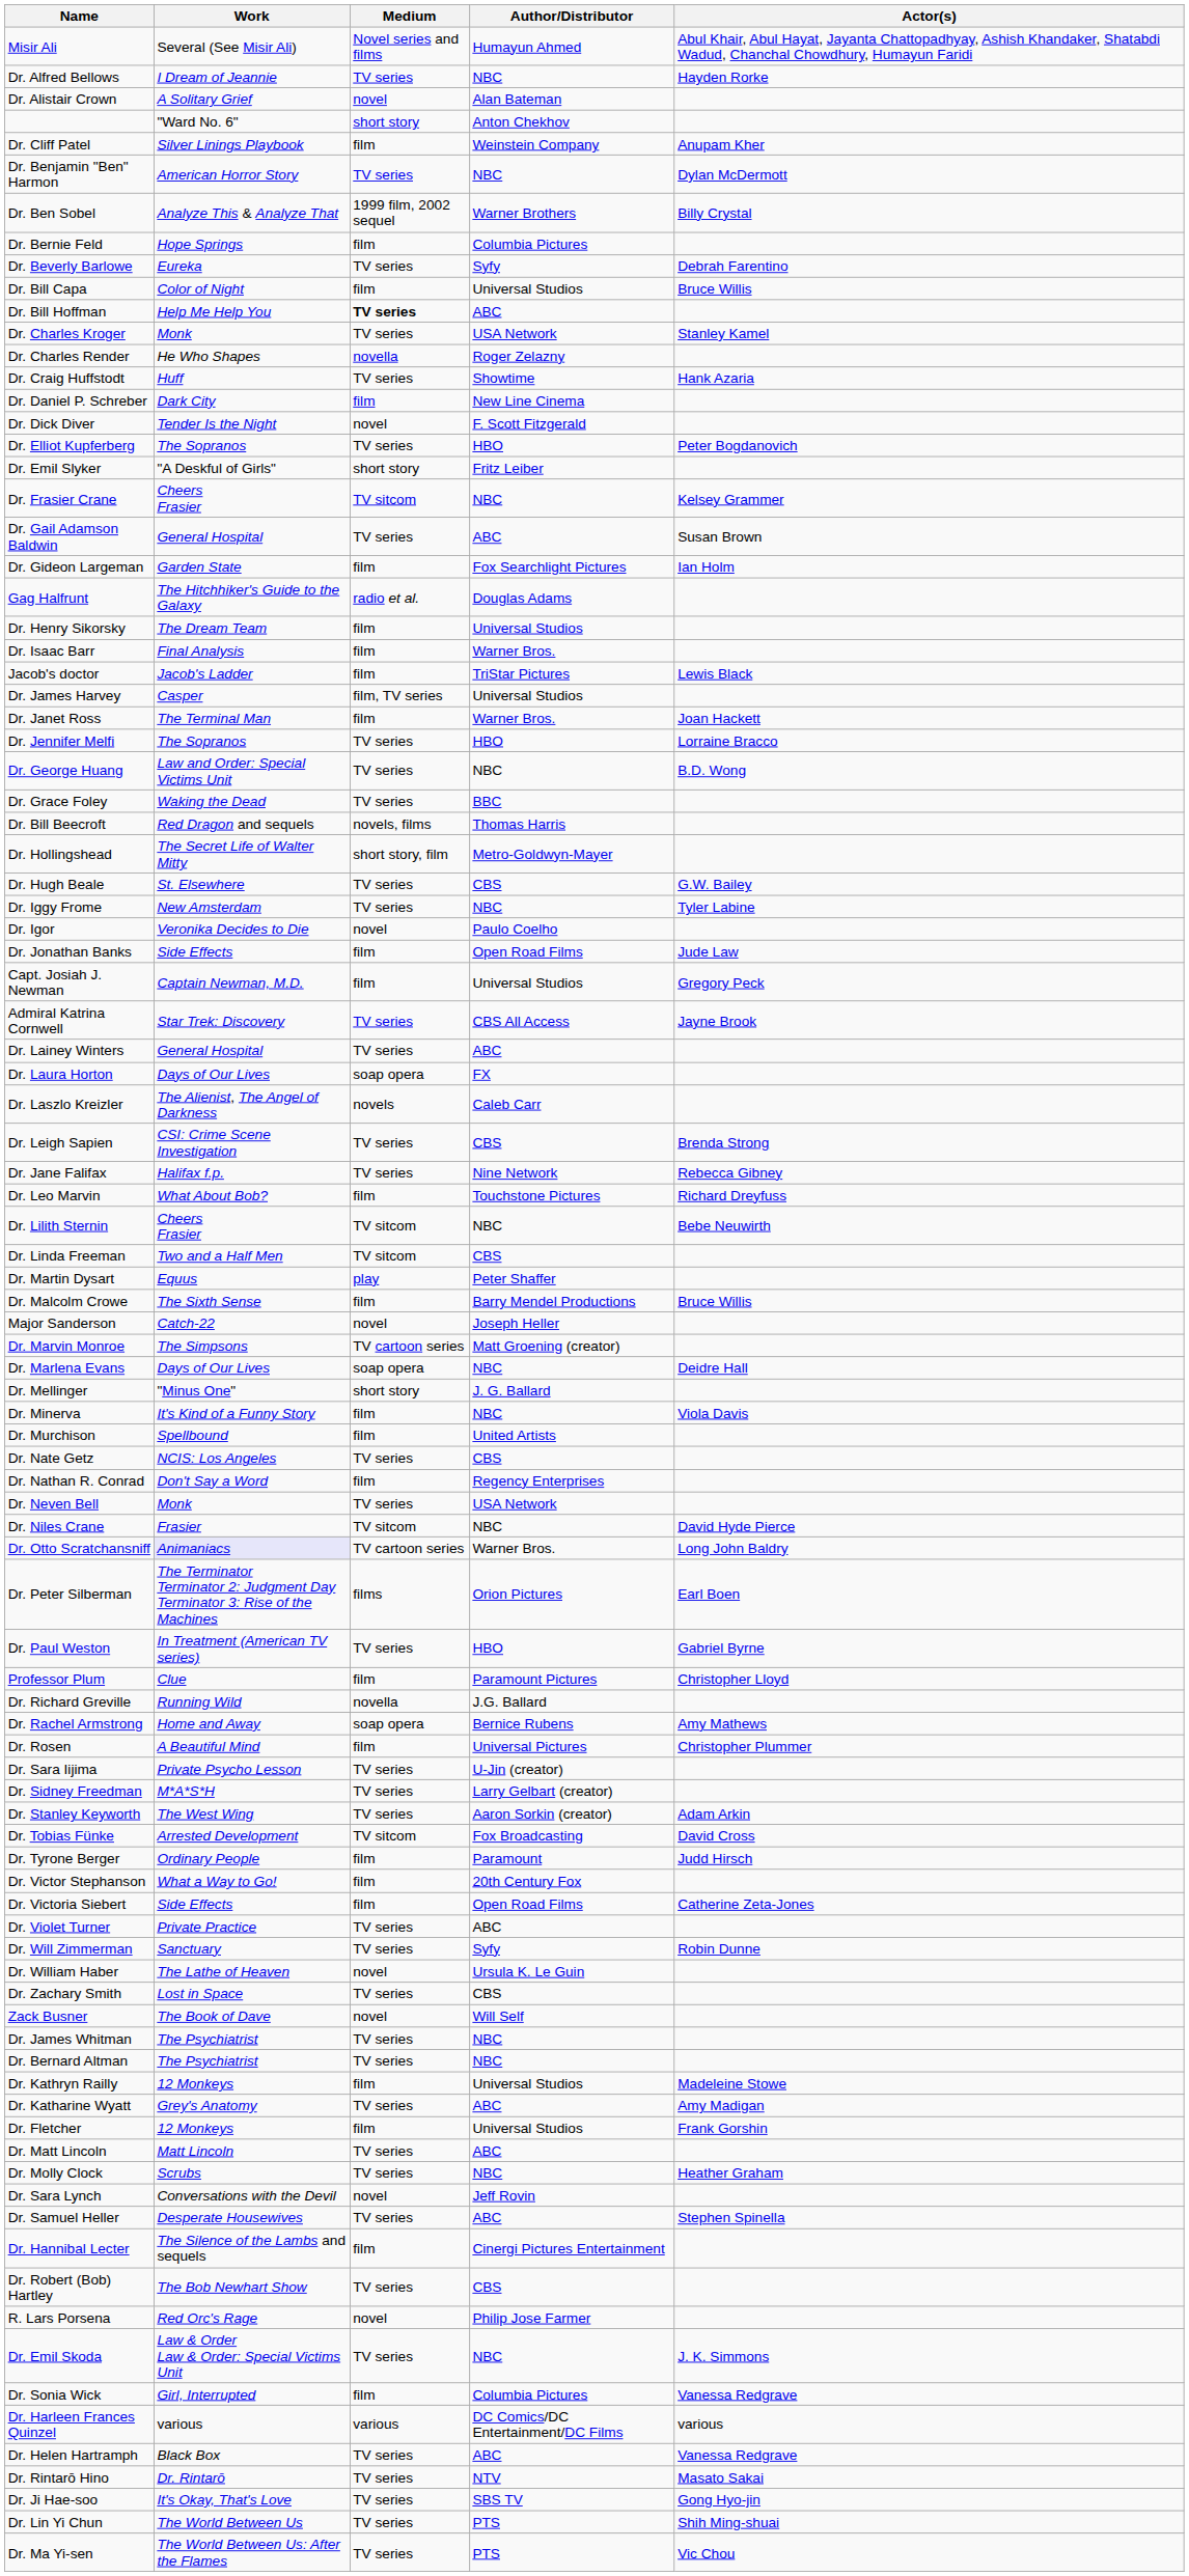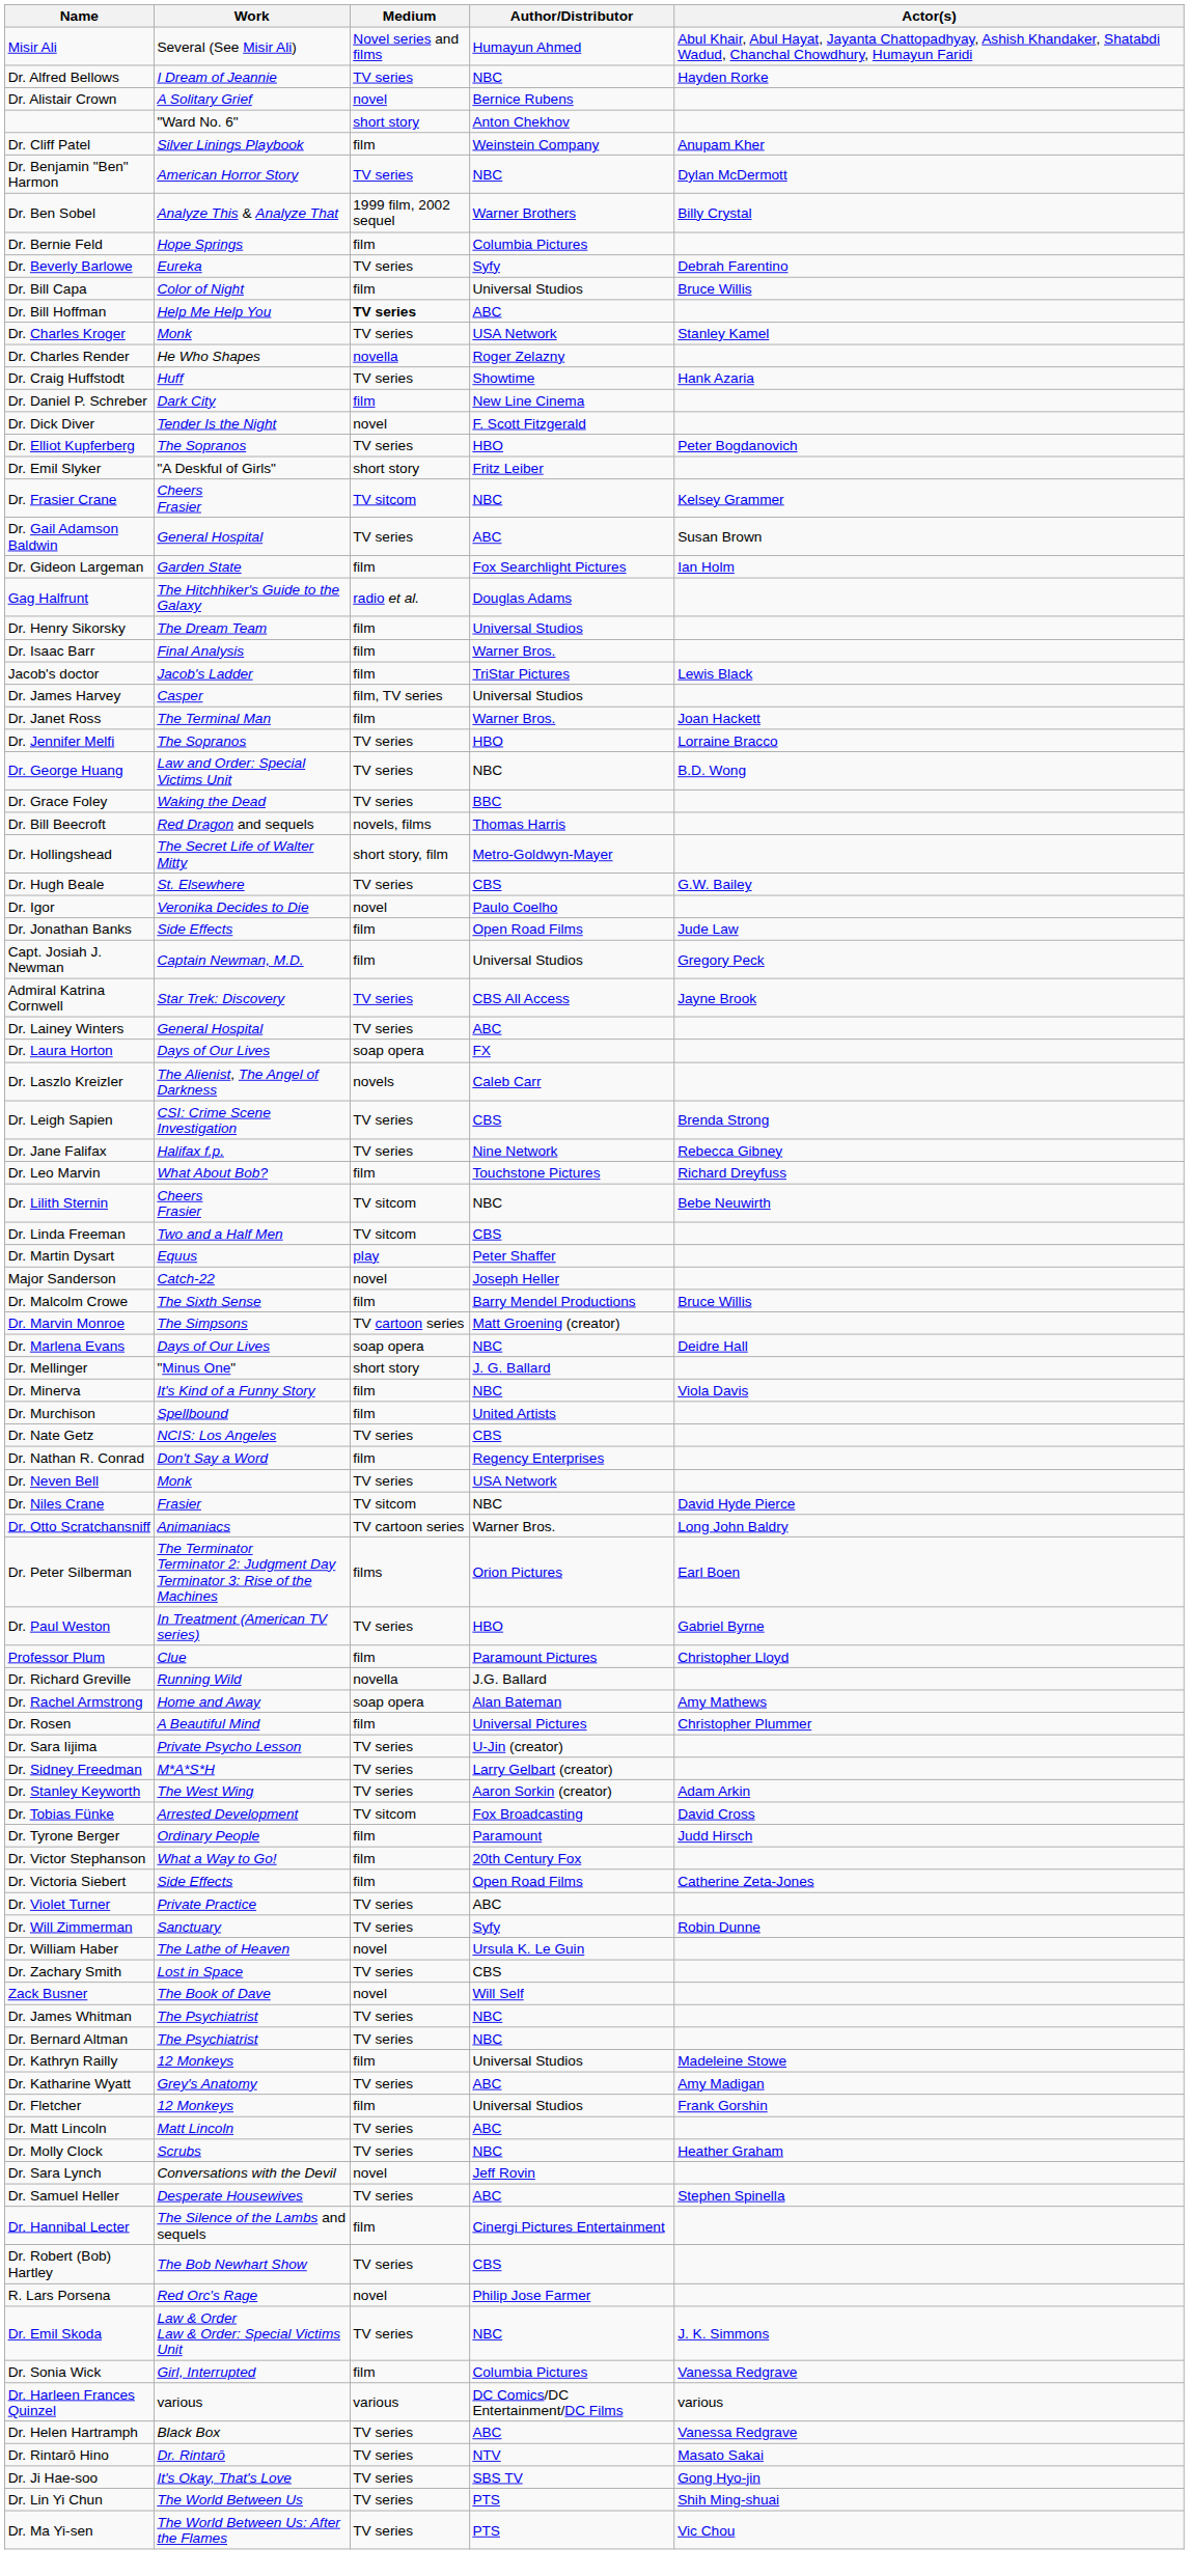Dr. Alistair Crown | Author/Distributor: Alan Bateman -> Bernice Rubens
- row: Dr. Iggy Frome | New Amsterdam | TV series | NBC | Tyler Labine
rows swapped: Dr. Malcolm Crowe <-> Major Sanderson
Dr. Otto Scratchansniff | Work: lavender background -> no background
Dr. Rachel Armstrong | Author/Distributor: Bernice Rubens -> Alan Bateman
